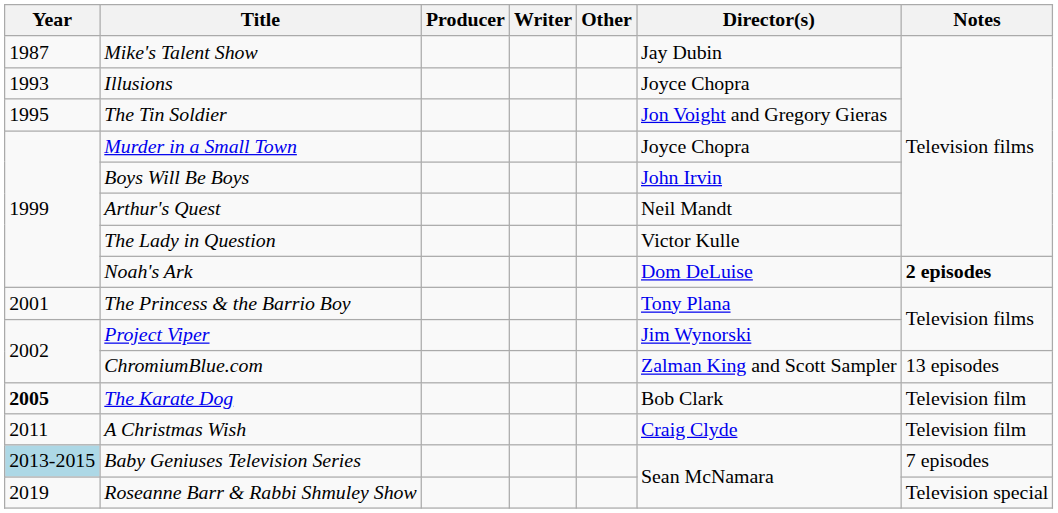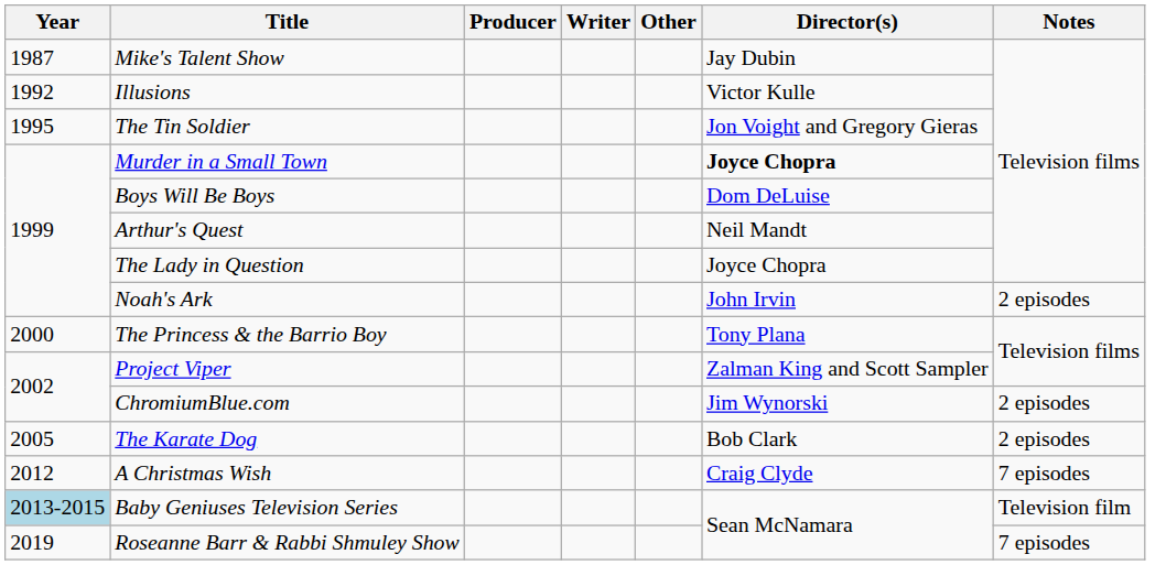Illusions | Year: 1993 -> 1992
Illusions | Director(s): Joyce Chopra -> Victor Kulle
Murder in a Small Town | Director(s): normal -> bold
Boys Will Be Boys | Director(s): John Irvin -> Dom DeLuise
The Lady in Question | Director(s): Victor Kulle -> Joyce Chopra
Noah's Ark | Director(s): Dom DeLuise -> John Irvin
Noah's Ark | Notes: bold -> normal
The Princess & the Barrio Boy | Year: 2001 -> 2000
Project Viper | Director(s): Jim Wynorski -> Zalman King and Scott Sampler
ChromiumBlue.com | Director(s): Zalman King and Scott Sampler -> Jim Wynorski
ChromiumBlue.com | Notes: 13 episodes -> 2 episodes
The Karate Dog | Year: bold -> normal
The Karate Dog | Notes: Television film -> 2 episodes
A Christmas Wish | Year: 2011 -> 2012
A Christmas Wish | Notes: Television film -> 7 episodes
Baby Geniuses Television Series | Notes: 7 episodes -> Television film
Roseanne Barr & Rabbi Shmuley Show | Notes: Television special -> 7 episodes
